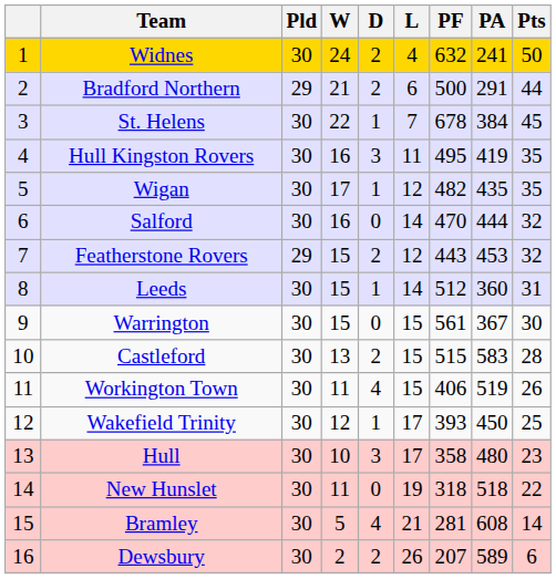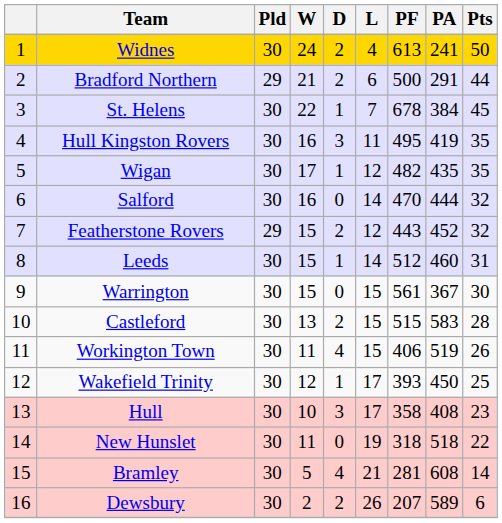Widnes | PF: 632 -> 613
Featherstone Rovers | PA: 453 -> 452
Leeds | PA: 360 -> 460
Hull | PA: 480 -> 408
